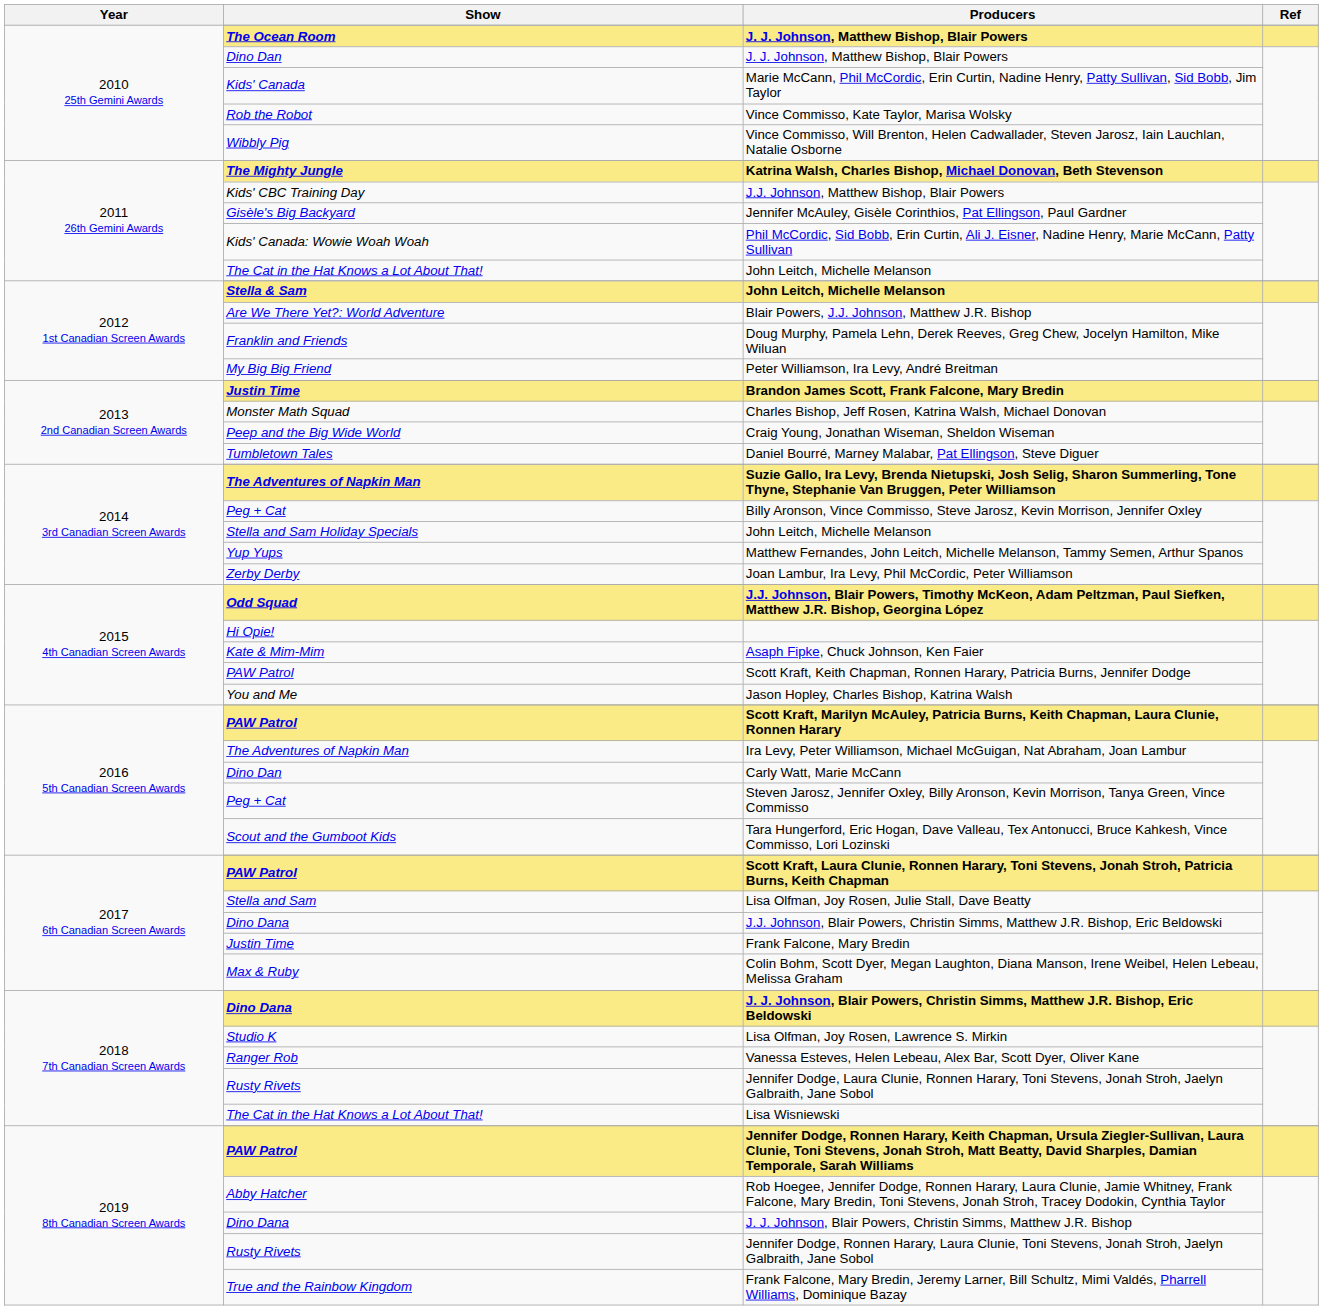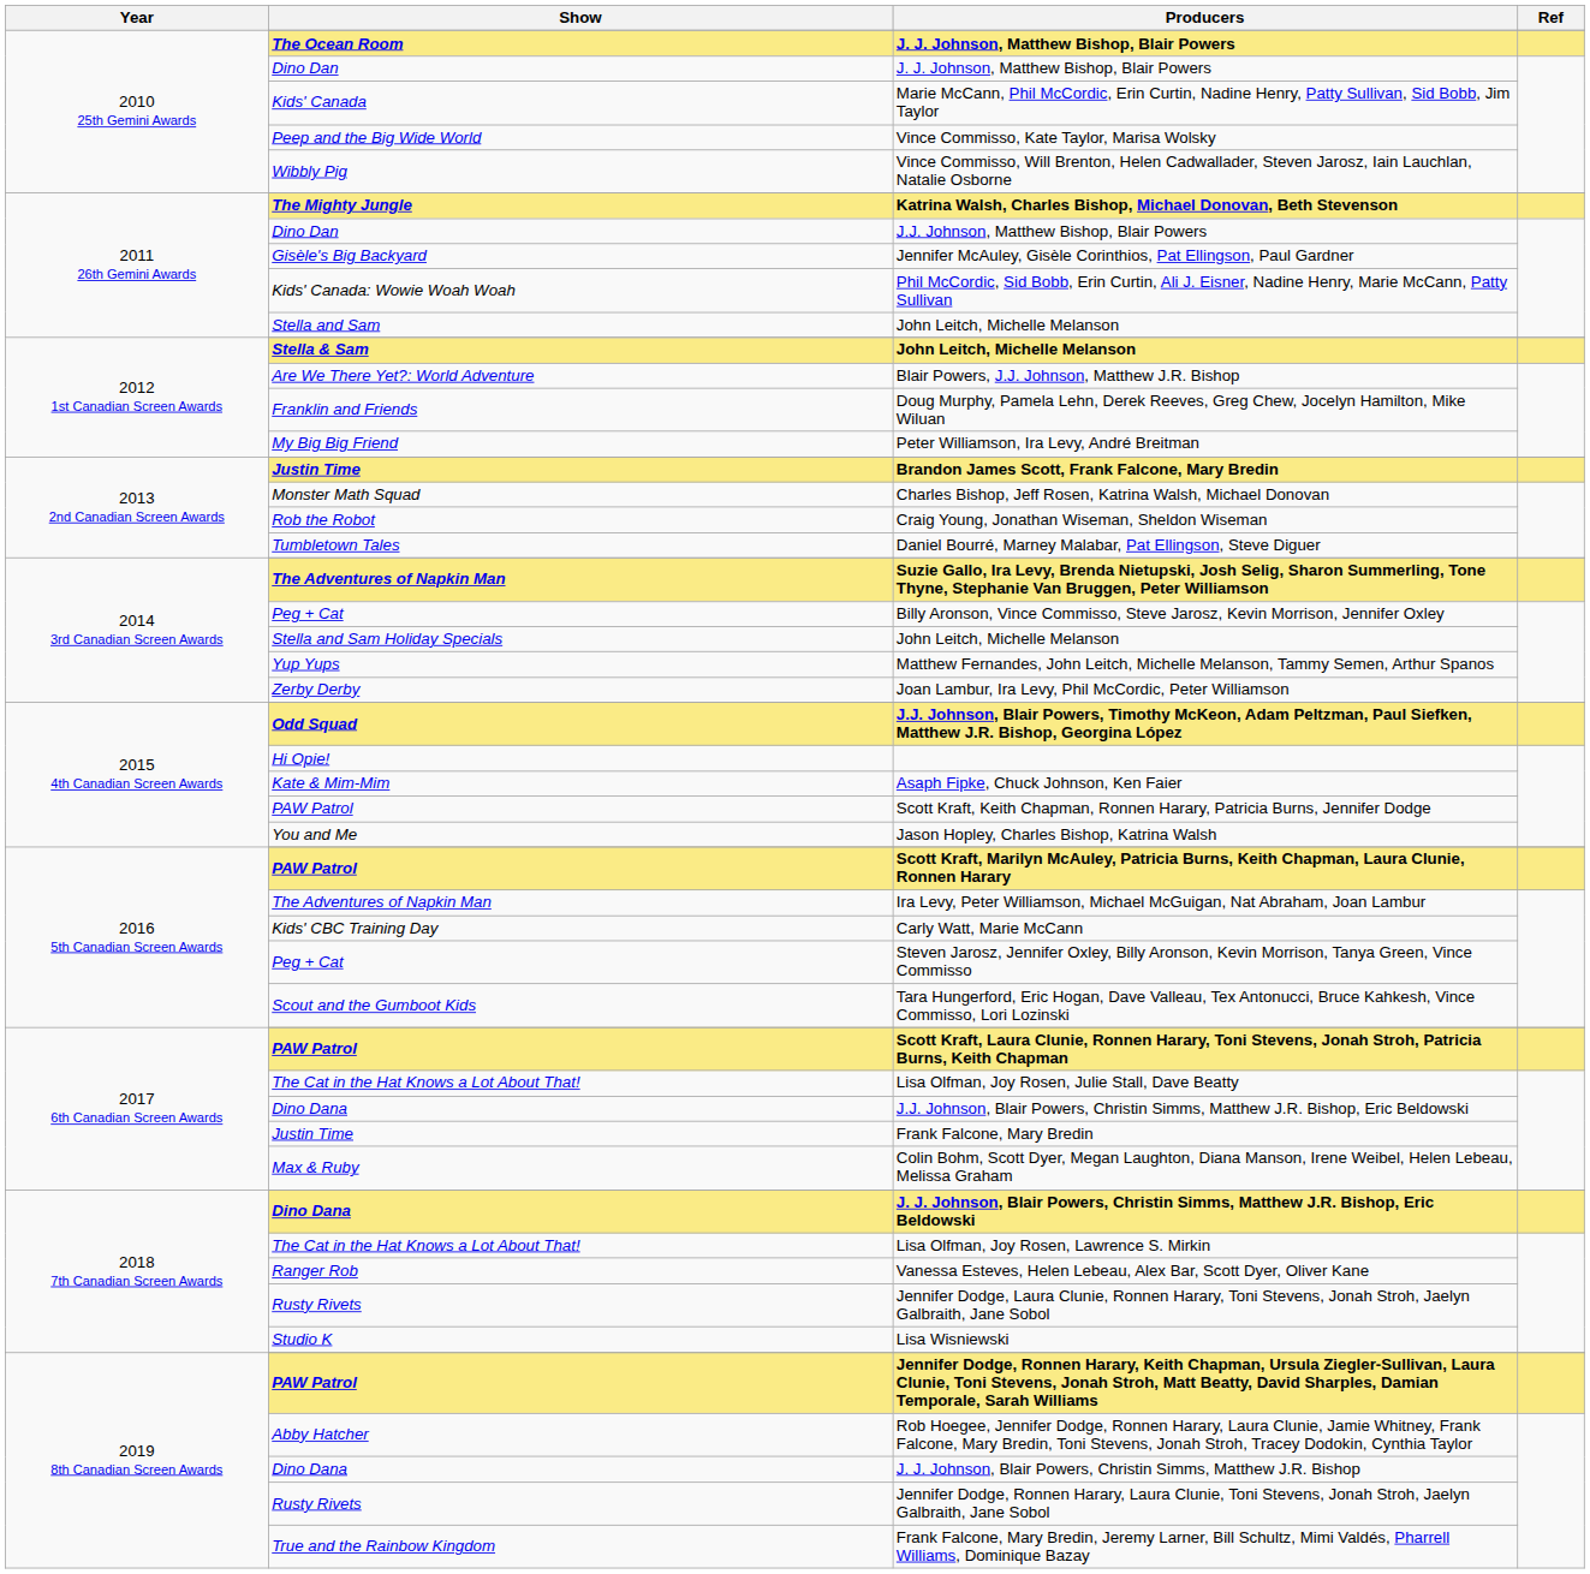Vince Commisso, Kate Taylor, Marisa Wolsky | Show: Rob the Robot -> Peep and the Big Wide World
J.J. Johnson, Matthew Bishop, Blair Powers | Show: Kids' CBC Training Day -> Dino Dan
2011 26th Gemini Awards / John Leitch, Michelle Melanson | Show: The Cat in the Hat Knows a Lot About That! -> Stella and Sam
Craig Young, Jonathan Wiseman, Sheldon Wiseman | Show: Peep and the Big Wide World -> Rob the Robot
Carly Watt, Marie McCann | Show: Dino Dan -> Kids' CBC Training Day
Lisa Olfman, Joy Rosen, Julie Stall, Dave Beatty | Show: Stella and Sam -> The Cat in the Hat Knows a Lot About That!
Lisa Olfman, Joy Rosen, Lawrence S. Mirkin | Show: Studio K -> The Cat in the Hat Knows a Lot About That!
Lisa Wisniewski | Show: The Cat in the Hat Knows a Lot About That! -> Studio K
